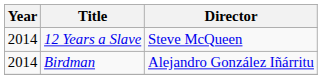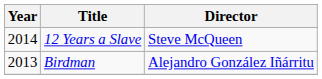Birdman | Year: 2014 -> 2013
